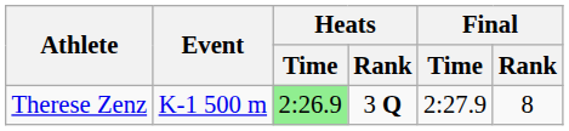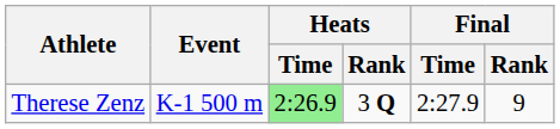Therese Zenz | Final / Rank: 8 -> 9
